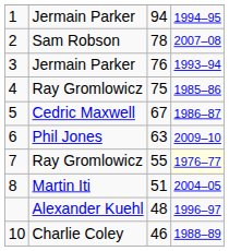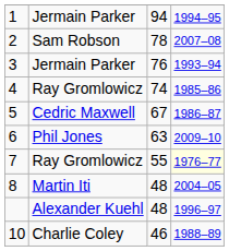4 | column 3: 75 -> 74
8 | column 3: 51 -> 48
